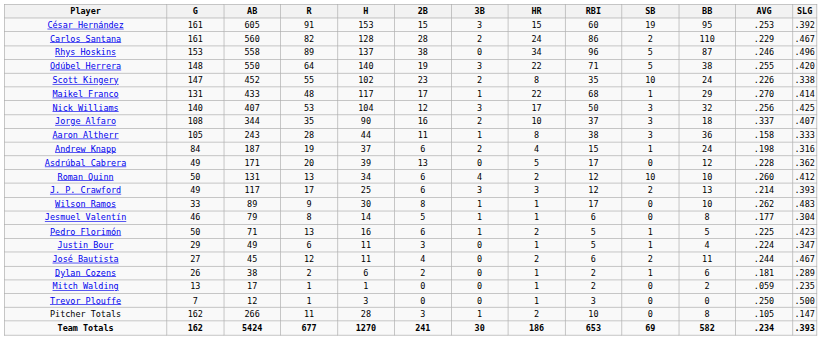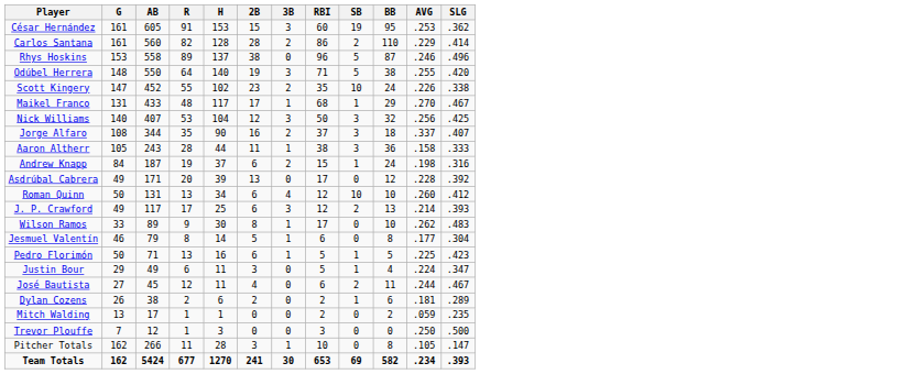- column: HR | 15 | 24 | 34 | 22 | 8 | 22 | 17 | 10 | 8 | 4 | 5 | 2 | 3 | 1 | 1 | 2 | 1 | 2 | 1 | 1 | 1 | 2 | 186
César Hernández | SLG: .392 -> .362
Carlos Santana | SLG: .467 -> .414
Maikel Franco | SLG: .414 -> .467
Asdrúbal Cabrera | SLG: .362 -> .392
